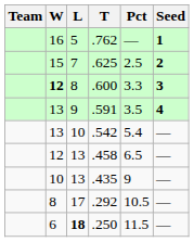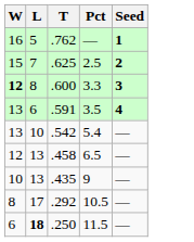- column: Team
.591 | L: 9 -> 6
